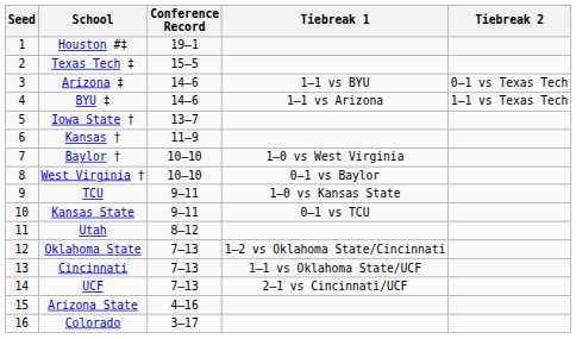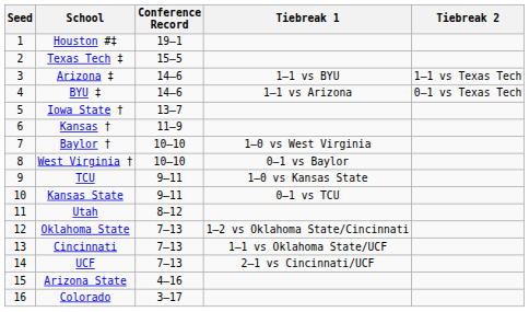Arizona ‡ | Tiebreak 2: 0–1 vs Texas Tech -> 1–1 vs Texas Tech
BYU ‡ | Tiebreak 2: 1–1 vs Texas Tech -> 0–1 vs Texas Tech
